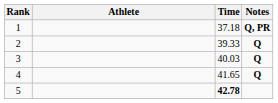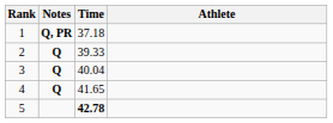columns swapped: Athlete <-> Notes
3 | Time: 40.03 -> 40.04
